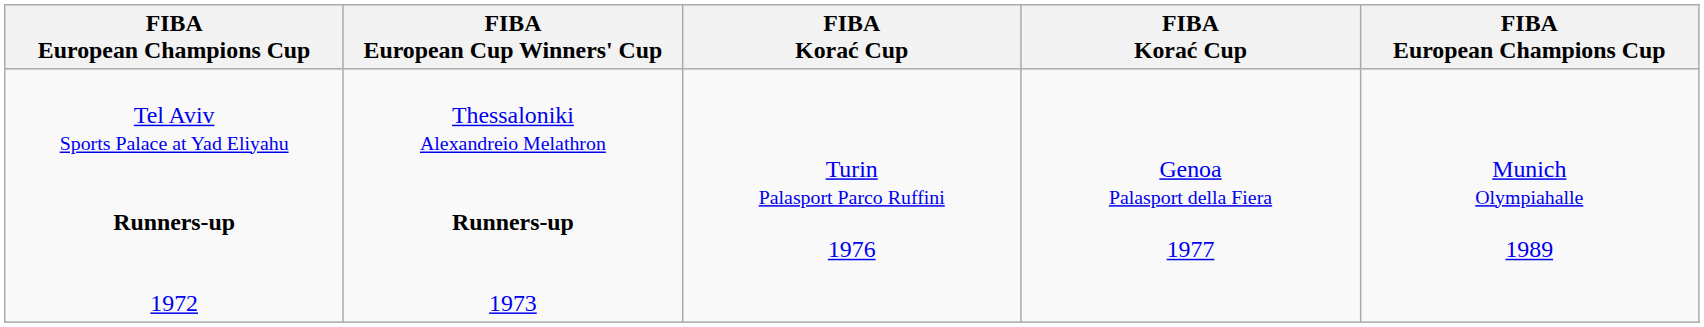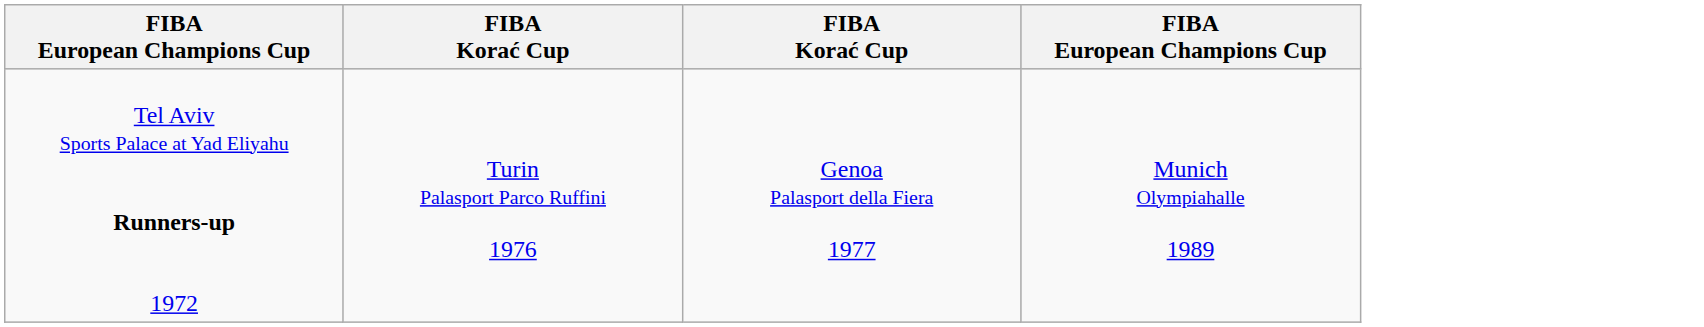- column: FIBA European Cup Winners' Cup | Thessaloniki Alexandreio Melathron Runners-up 1973
